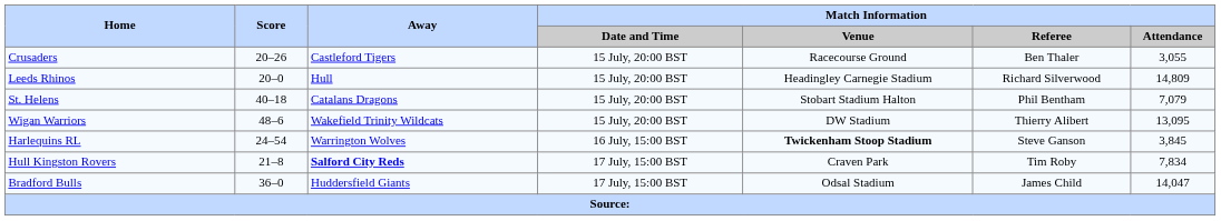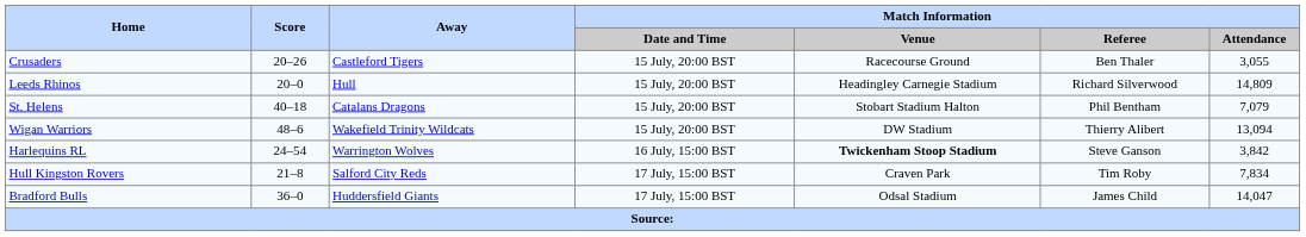Wigan Warriors | Match Information / Attendance: 13,095 -> 13,094
Harlequins RL | Match Information / Attendance: 3,845 -> 3,842
Hull Kingston Rovers | Away: bold -> normal
